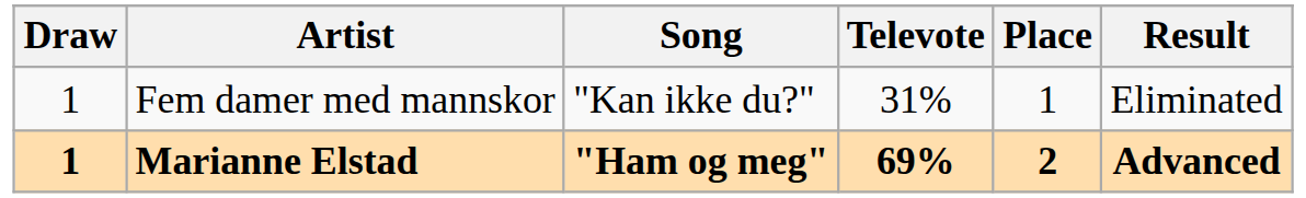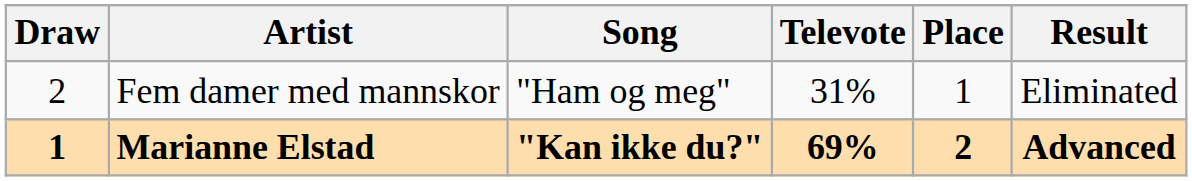Fem damer med mannskor | Draw: 1 -> 2
Fem damer med mannskor | Song: "Kan ikke du?" -> "Ham og meg"
Marianne Elstad | Song: "Ham og meg" -> "Kan ikke du?"
